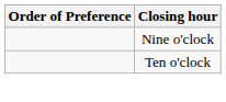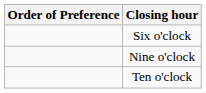+ row: Six o'clock
